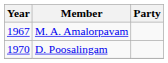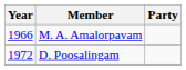M. A. Amalorpavam | Year: 1967 -> 1966
D. Poosalingam | Year: 1970 -> 1972
